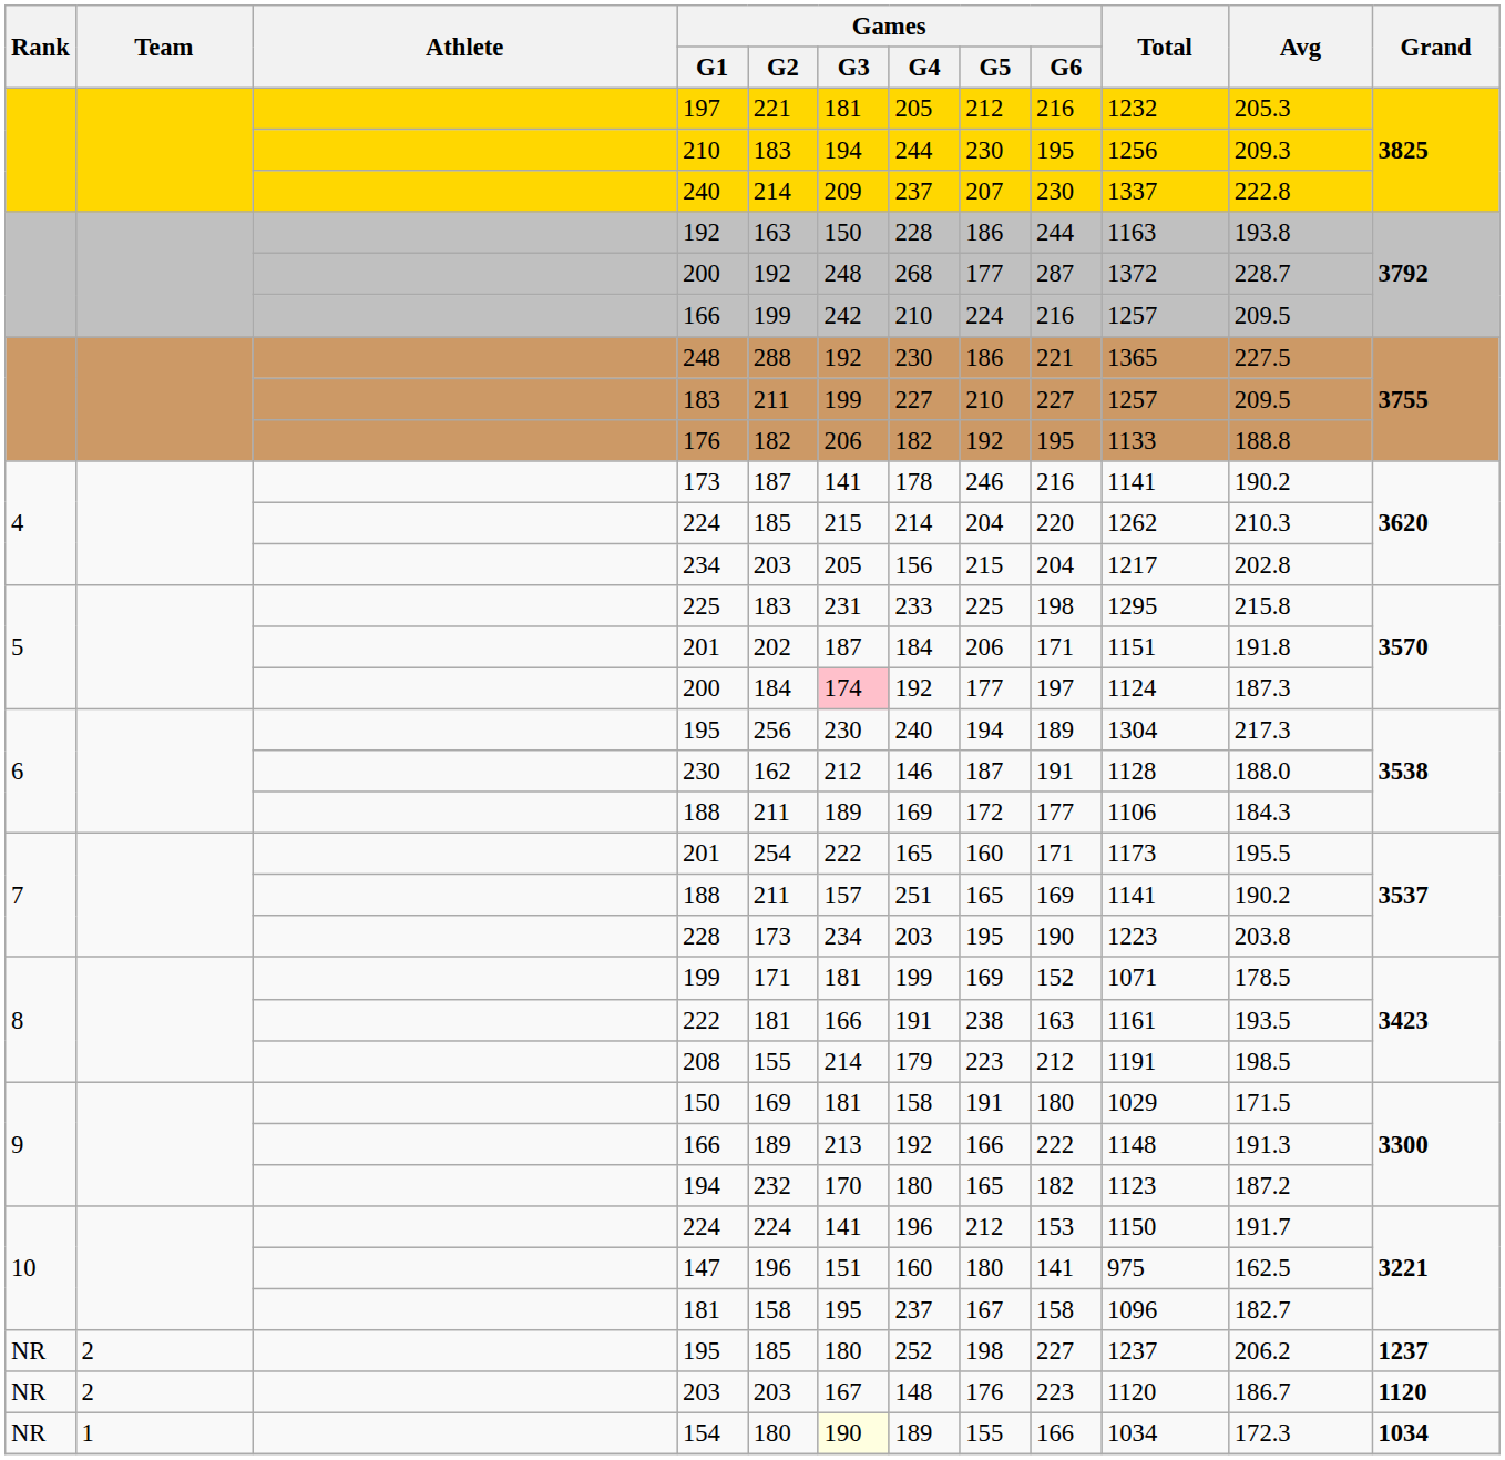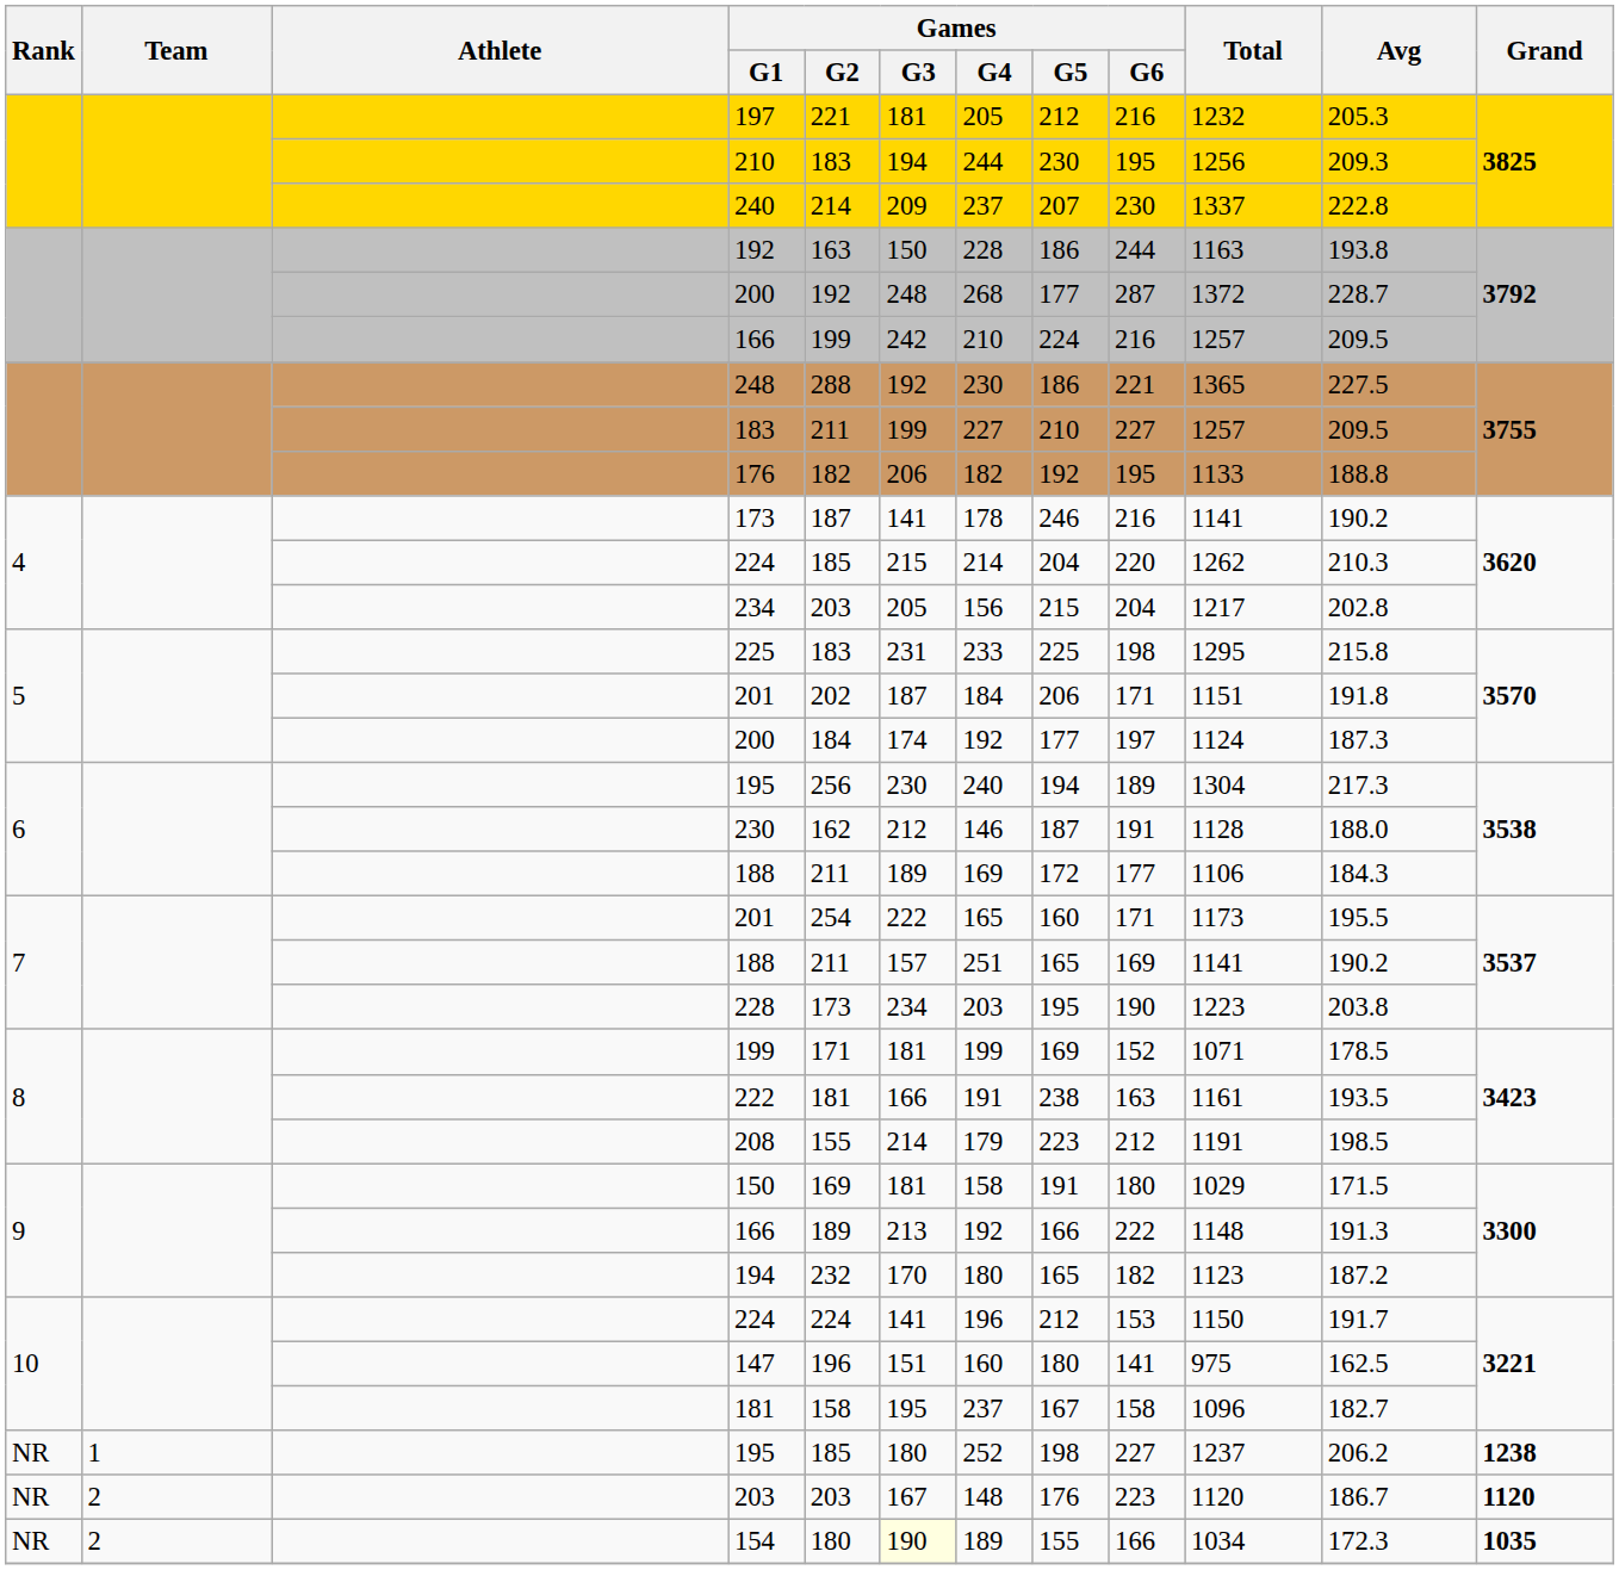5 / 200 | Games / G3: pink background -> no background
NR / 195 | Team: 2 -> 1
NR / 195 | Grand: 1237 -> 1238
154 | Team: 1 -> 2
154 | Grand: 1034 -> 1035
